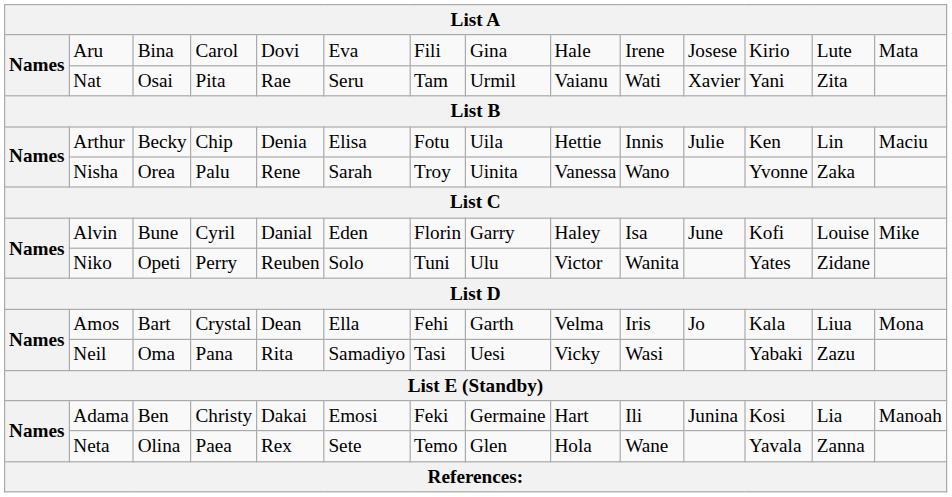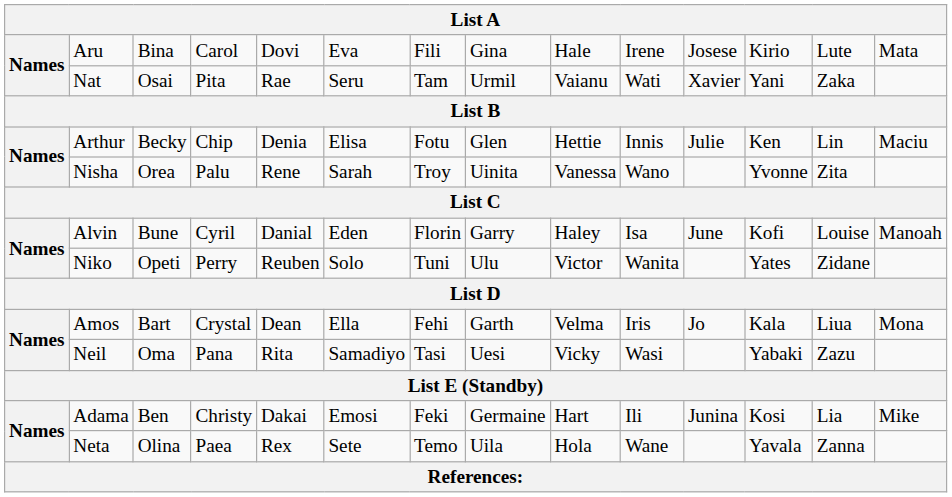Nat | column 13: Zita -> Zaka
Arthur | column 8: Uila -> Glen
Nisha | column 13: Zaka -> Zita
Alvin | column 14: Mike -> Manoah
Adama | column 14: Manoah -> Mike
Neta | column 8: Glen -> Uila
